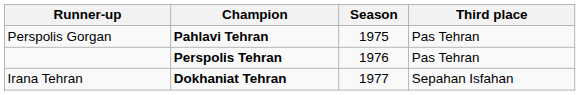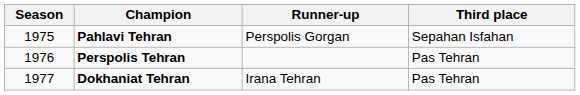columns swapped: Season <-> Runner-up
Pahlavi Tehran | Third place: Pas Tehran -> Sepahan Isfahan
Dokhaniat Tehran | Third place: Sepahan Isfahan -> Pas Tehran
